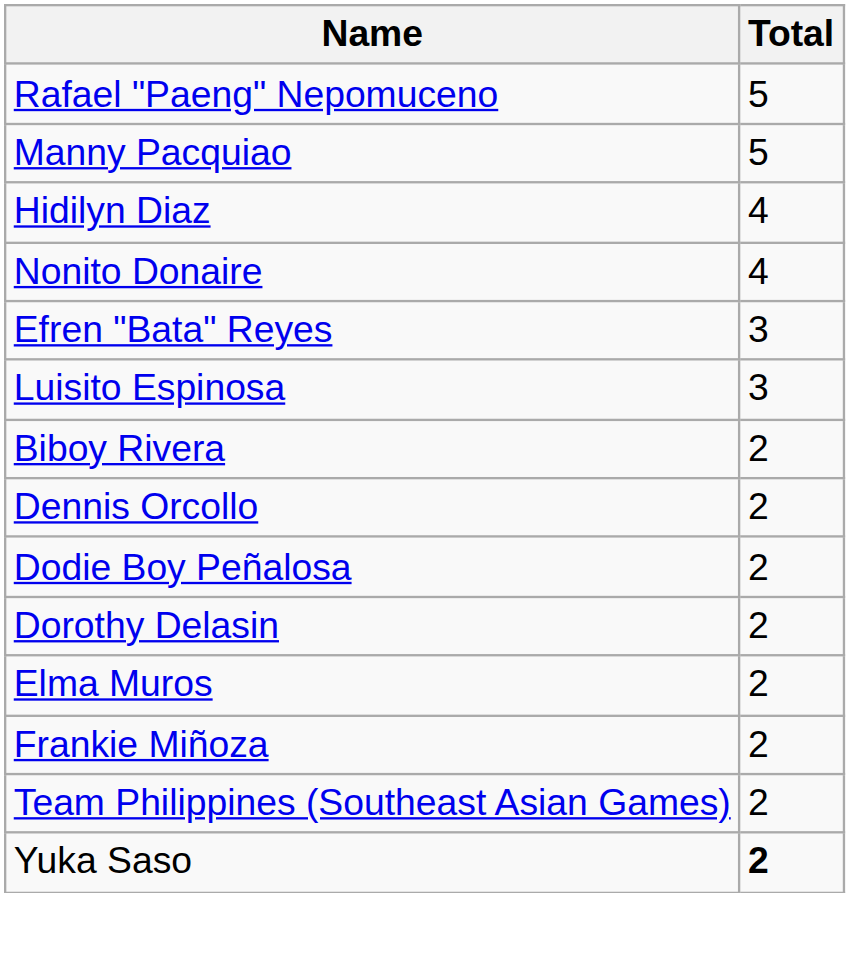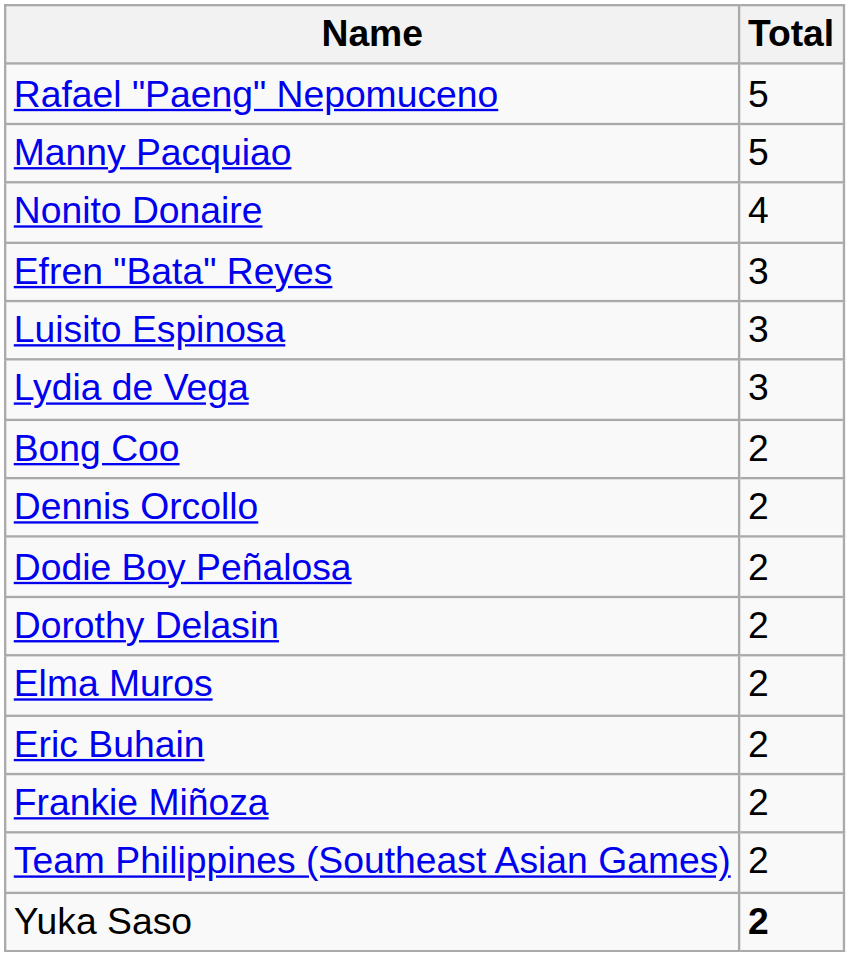- row: Hidilyn Diaz | 4
+ row: Lydia de Vega | 3
- row: Biboy Rivera | 2
+ row: Bong Coo | 2
+ row: Eric Buhain | 2
